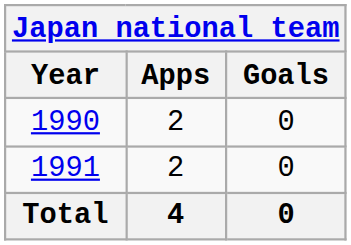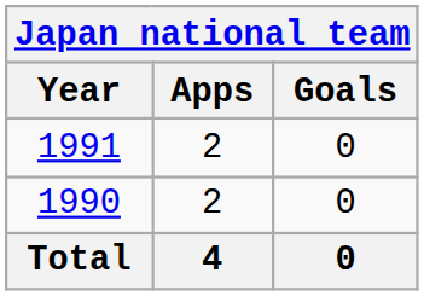rows swapped: 1990 <-> 1991
